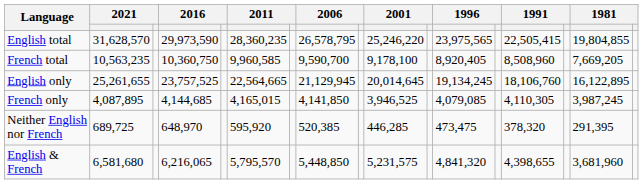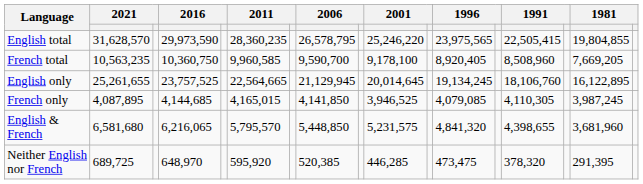rows swapped: English & French <-> Neither English nor French
